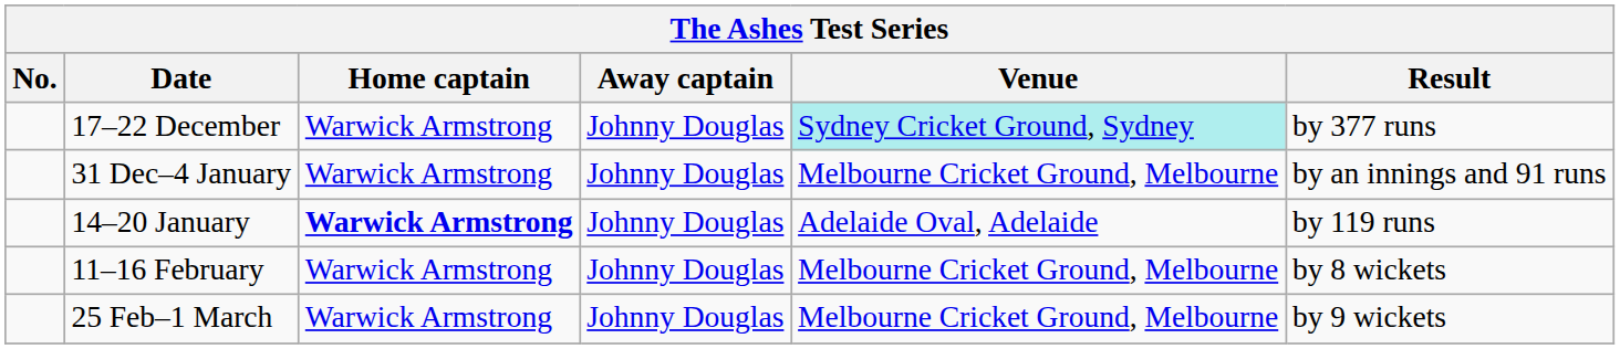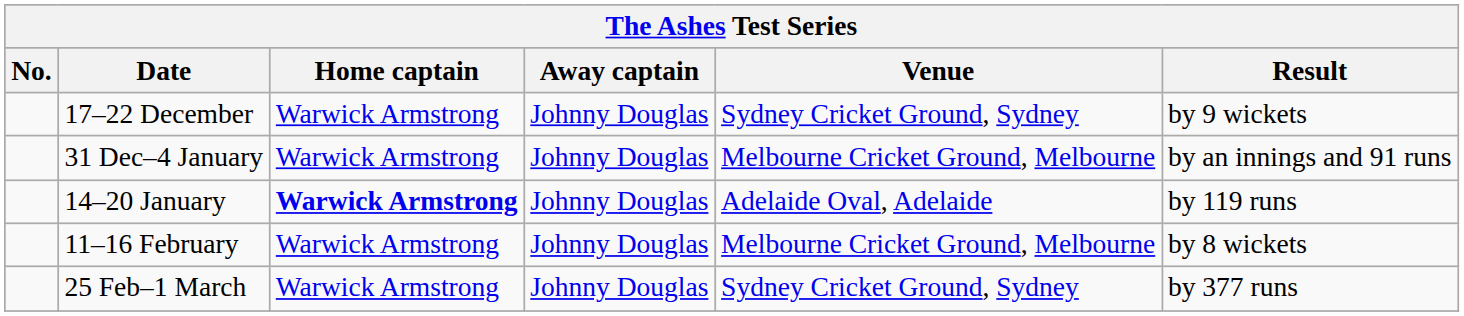17–22 December | Venue: paleturquoise background -> no background
17–22 December | Result: by 377 runs -> by 9 wickets
25 Feb–1 March | Venue: Melbourne Cricket Ground, Melbourne -> Sydney Cricket Ground, Sydney
25 Feb–1 March | Result: by 9 wickets -> by 377 runs
